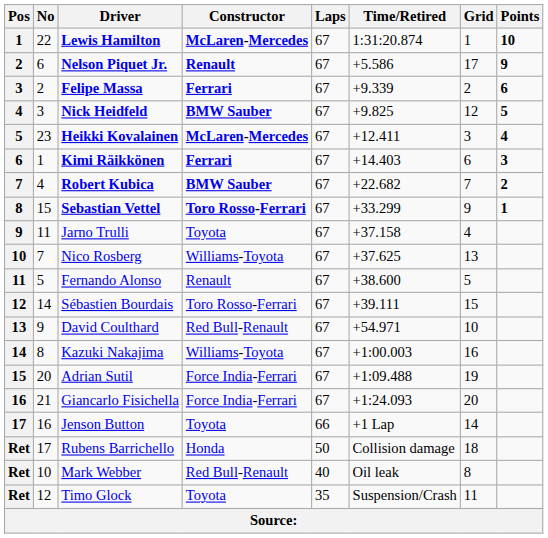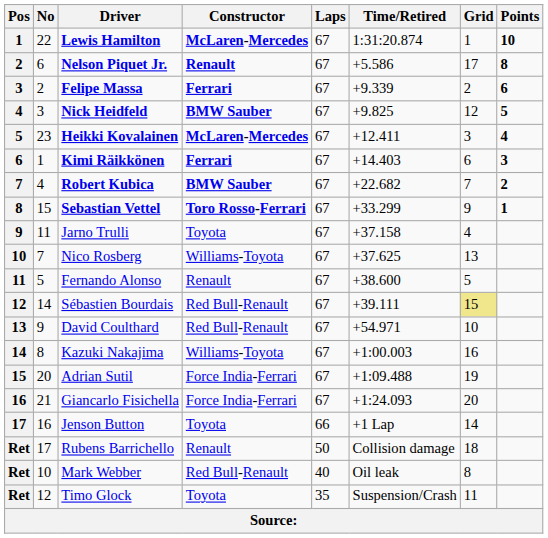Nelson Piquet Jr. | Points: 9 -> 8
Sébastien Bourdais | Constructor: Toro Rosso-Ferrari -> Red Bull-Renault
Sébastien Bourdais | Grid: no background -> khaki background
Rubens Barrichello | Constructor: Honda -> Renault
